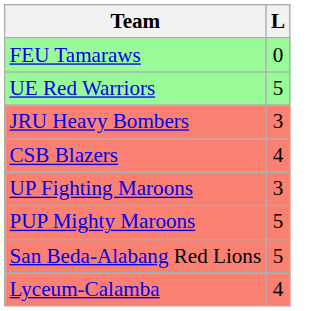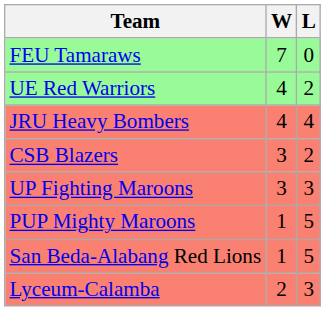+ column: W | 7 | 4 | 4 | 3 | 3 | 1 | 1 | 2
UE Red Warriors | L: 5 -> 2
JRU Heavy Bombers | L: 3 -> 4
CSB Blazers | L: 4 -> 2
Lyceum-Calamba | L: 4 -> 3
